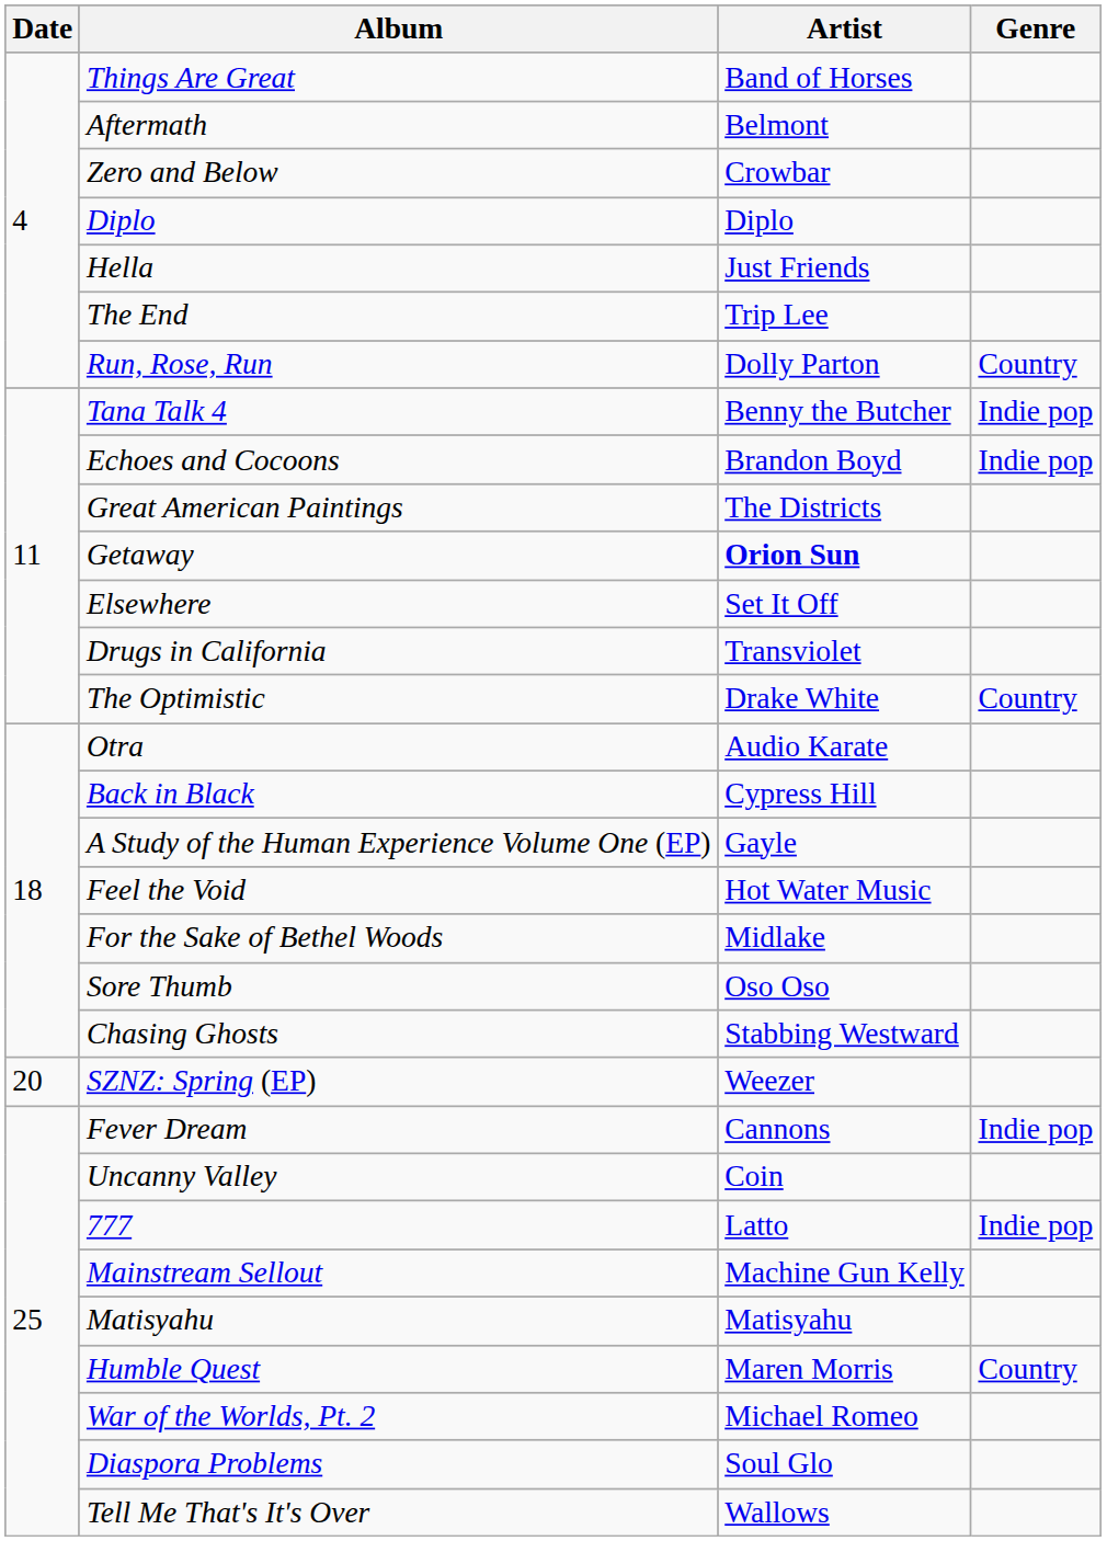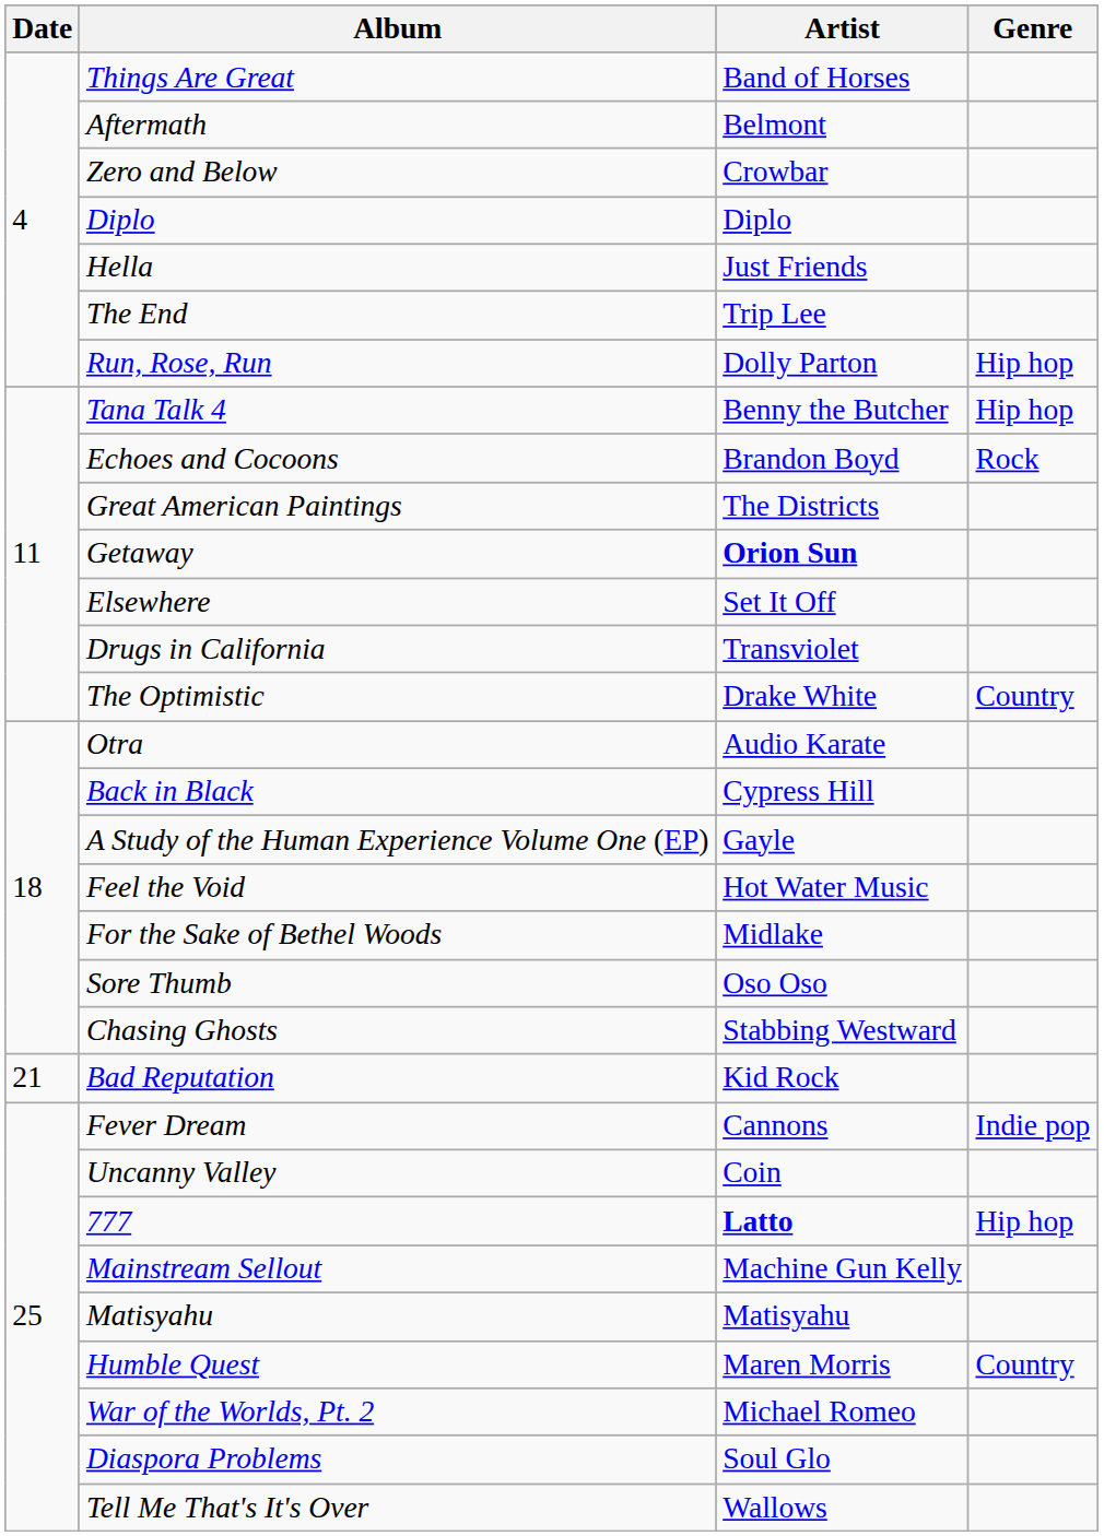Run, Rose, Run | Genre: Country -> Hip hop
Tana Talk 4 | Genre: Indie pop -> Hip hop
Echoes and Cocoons | Genre: Indie pop -> Rock
- row: 20 | SZNZ: Spring (EP) | Weezer
+ row: 21 | Bad Reputation | Kid Rock
777 | Artist: normal -> bold
777 | Genre: Indie pop -> Hip hop
